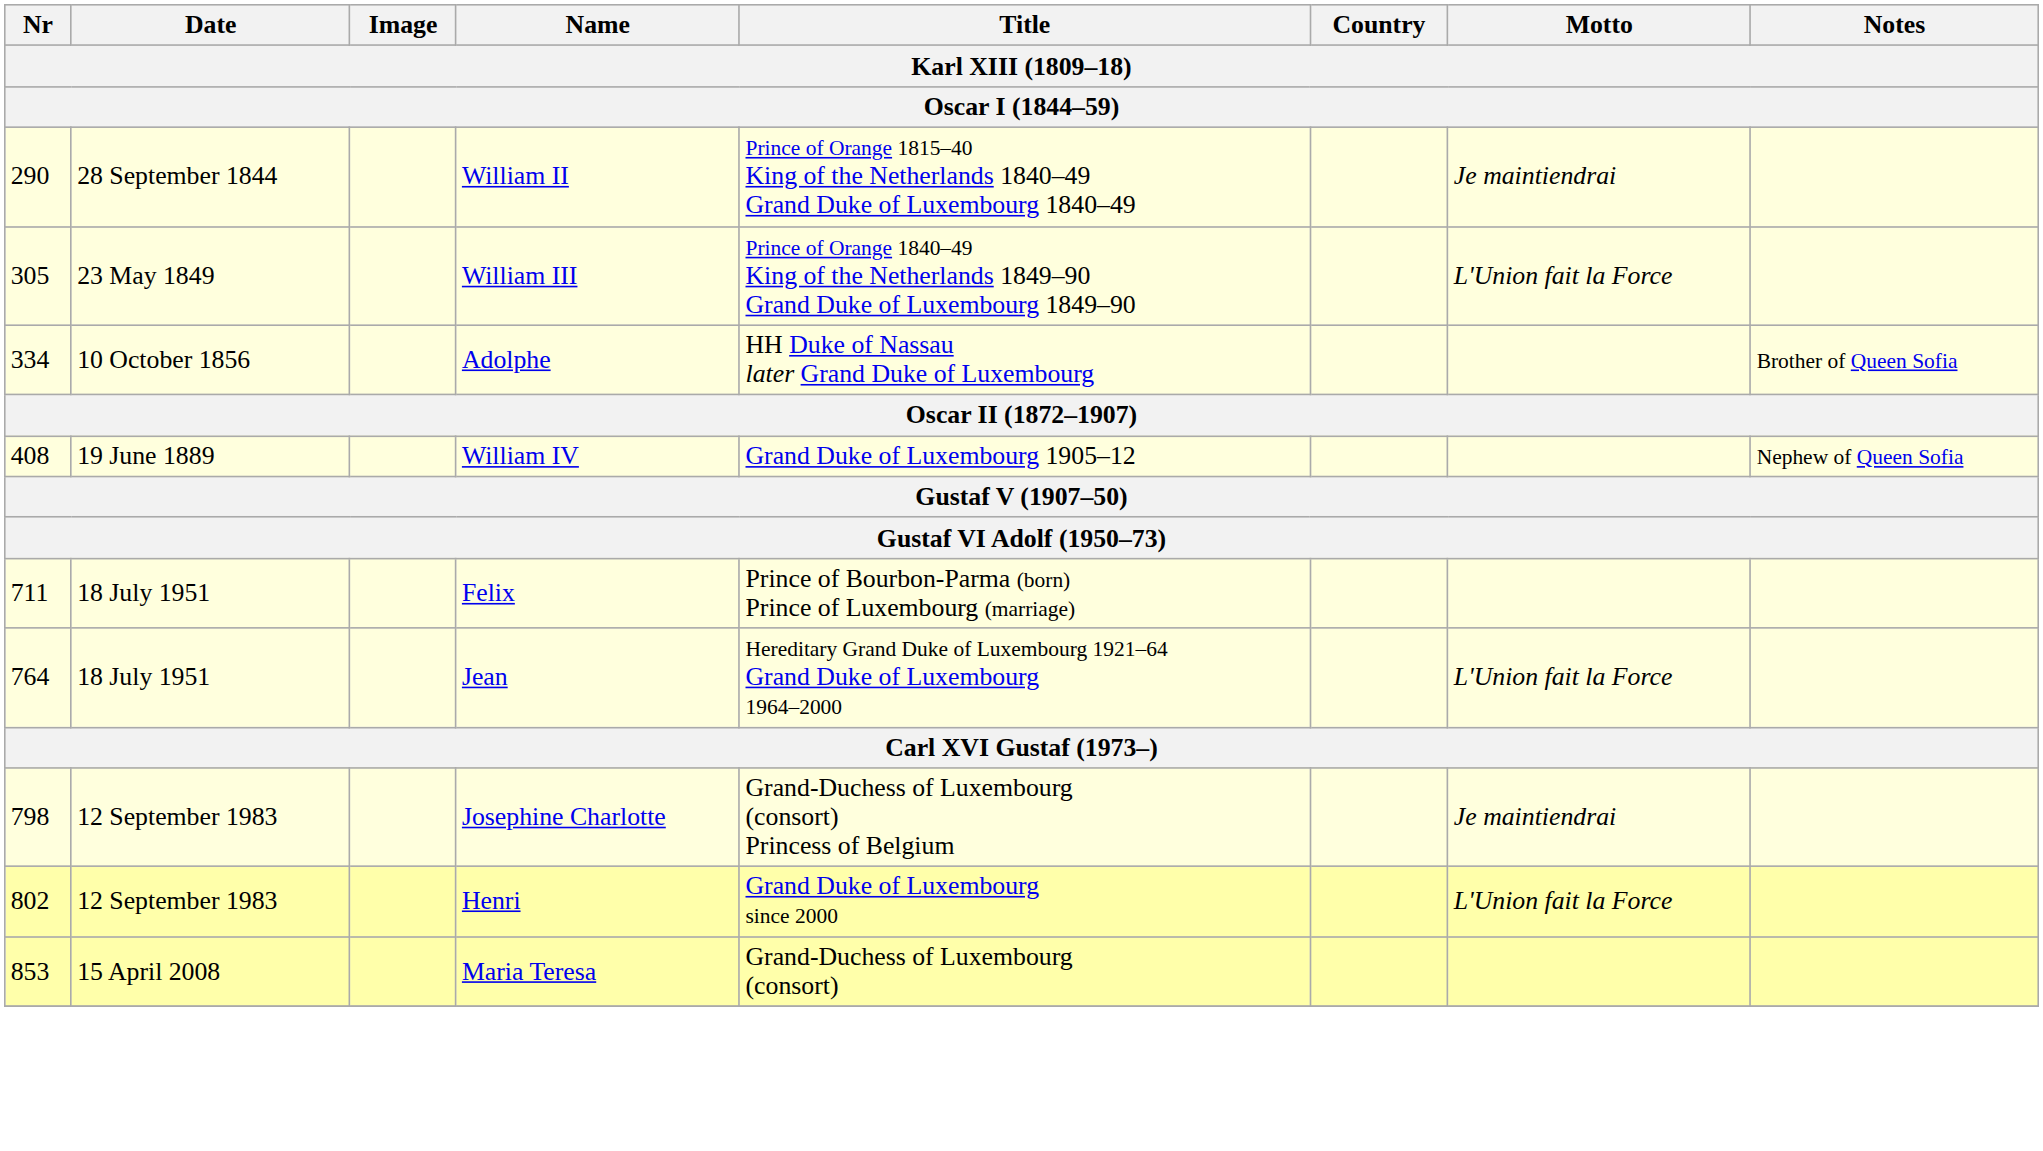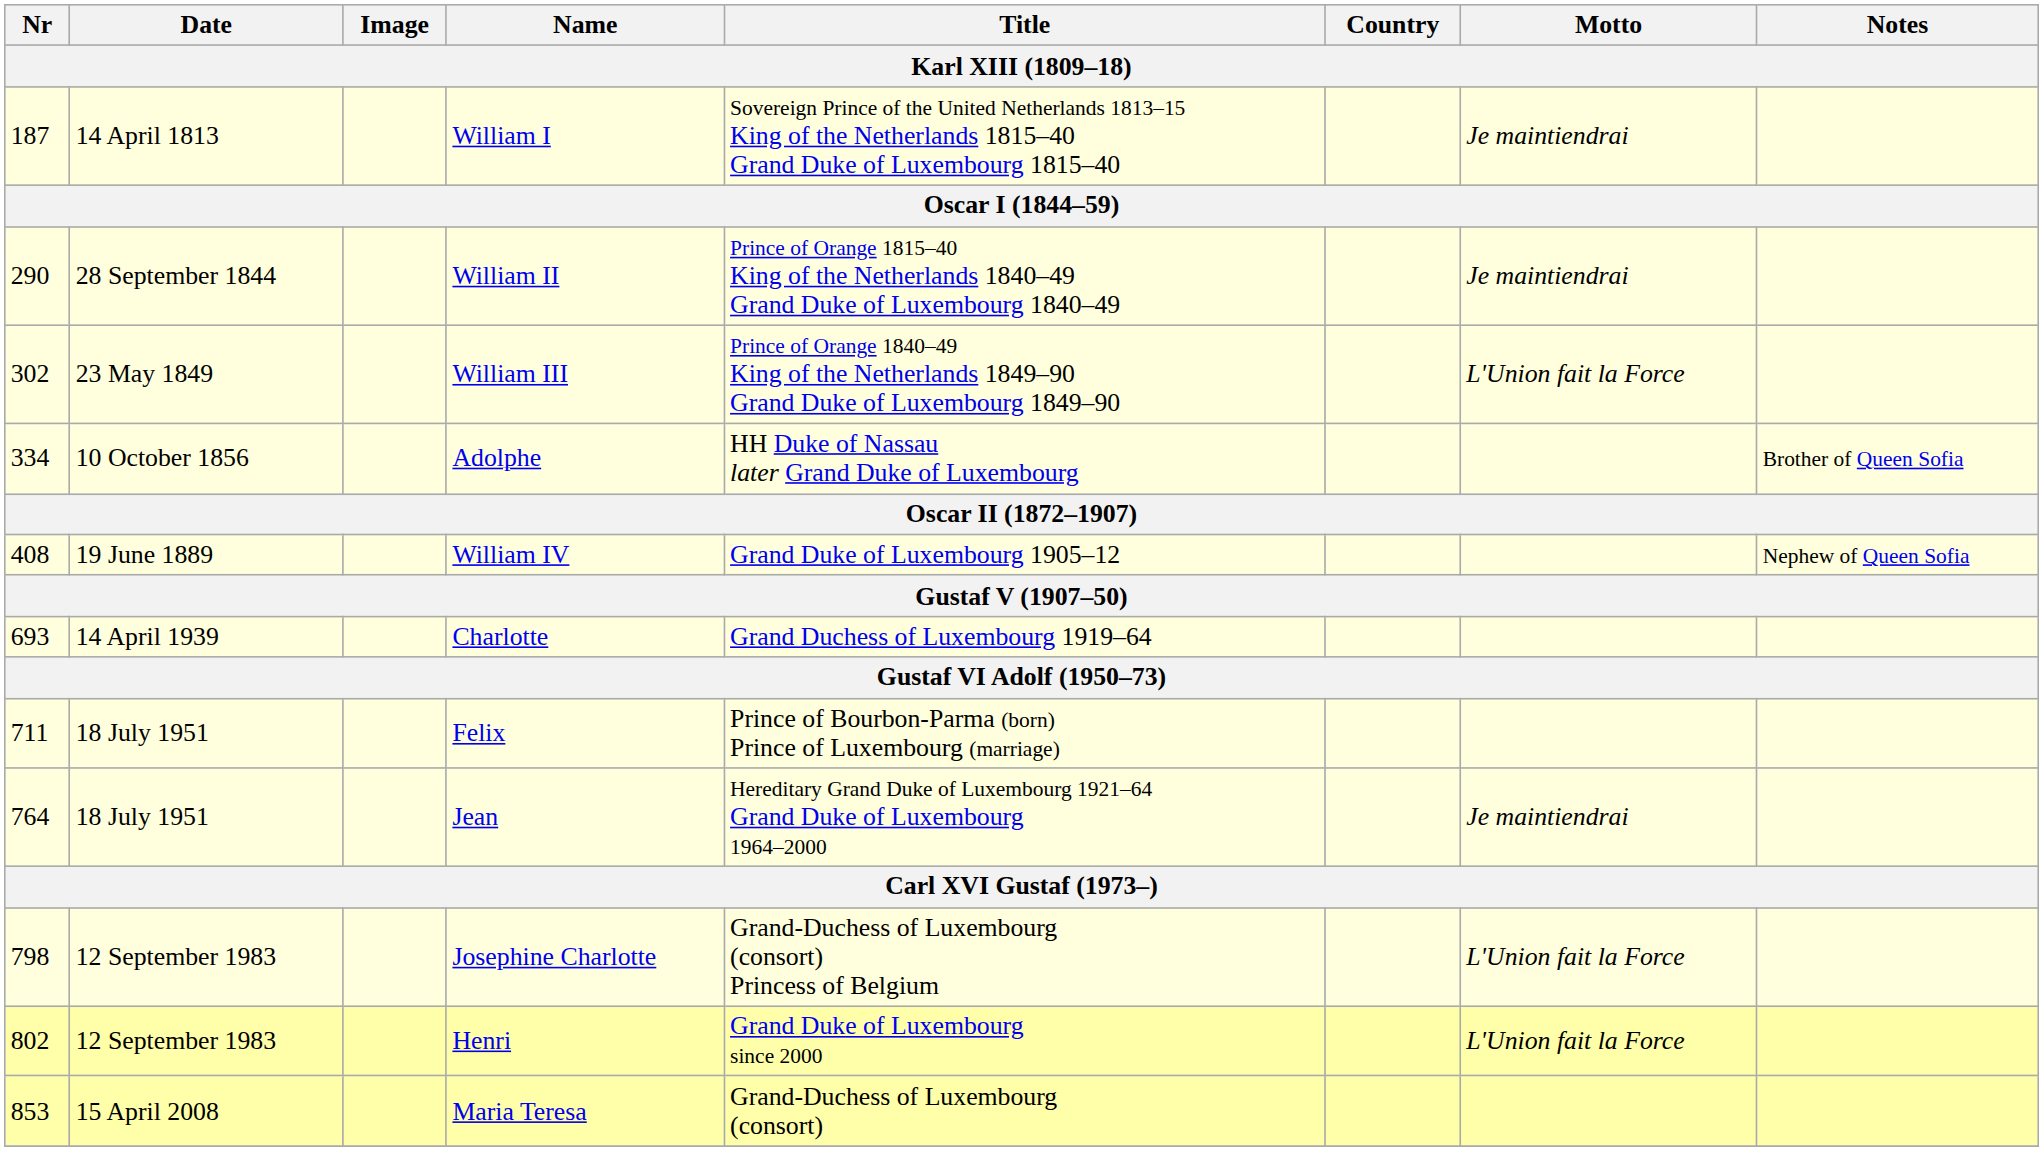+ row: 187 | 14 April 1813 | William I | Sovereign Prince of the United Netherlands 1813–15 King of the Netherlands 1815–40 Grand Duke of Luxembourg 1815–40 | Je maintiendrai
William III | Nr: 305 -> 302
+ row: 693 | 14 April 1939 | Charlotte | Grand Duchess of Luxembourg 1919–64
Jean | Motto: L'Union fait la Force -> Je maintiendrai
Josephine Charlotte | Motto: Je maintiendrai -> L'Union fait la Force
